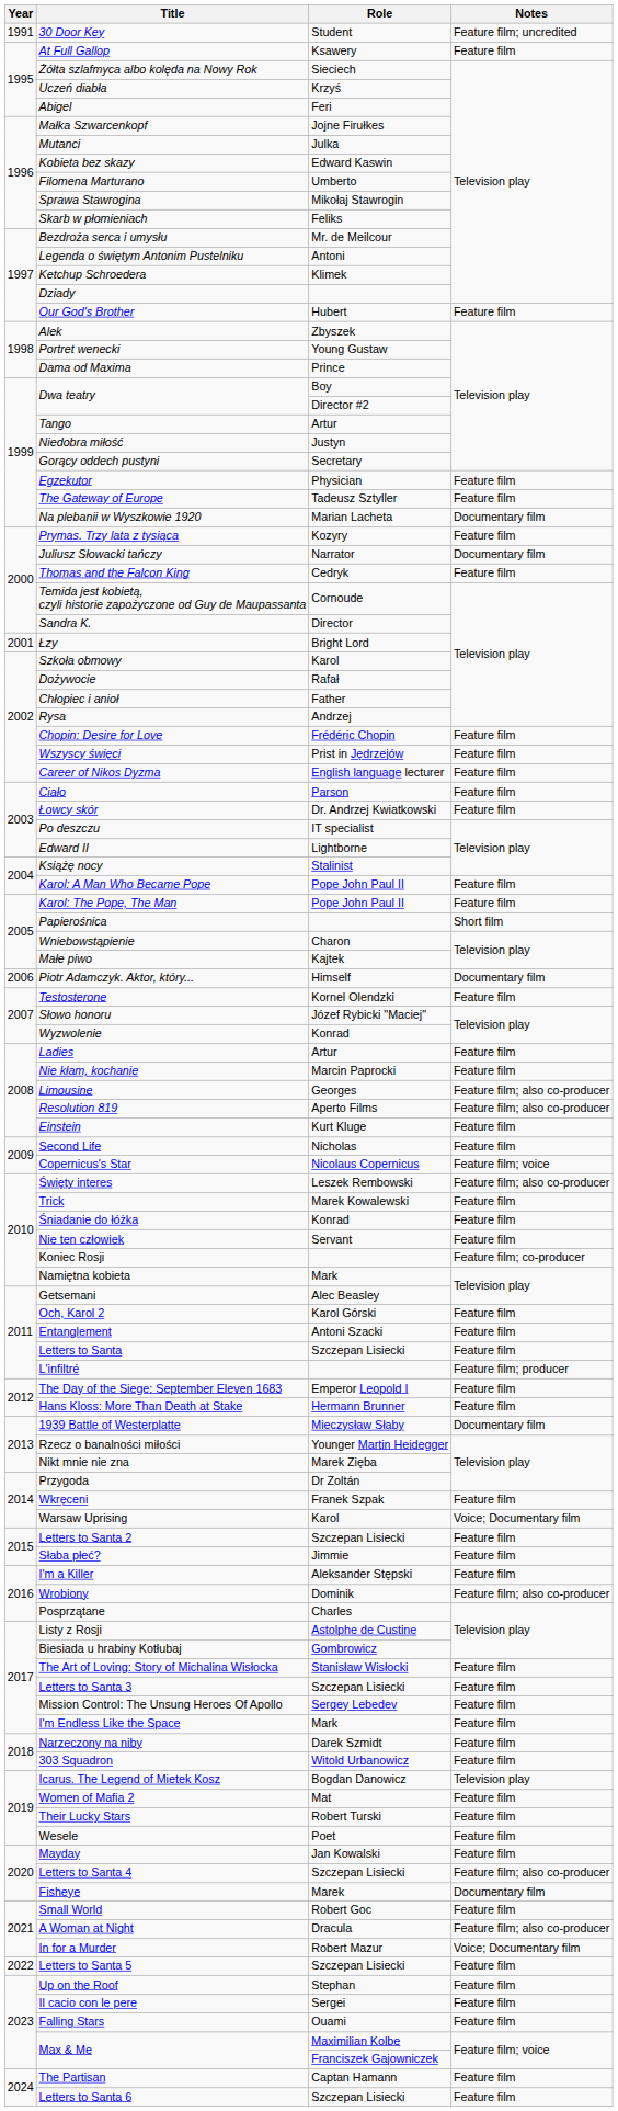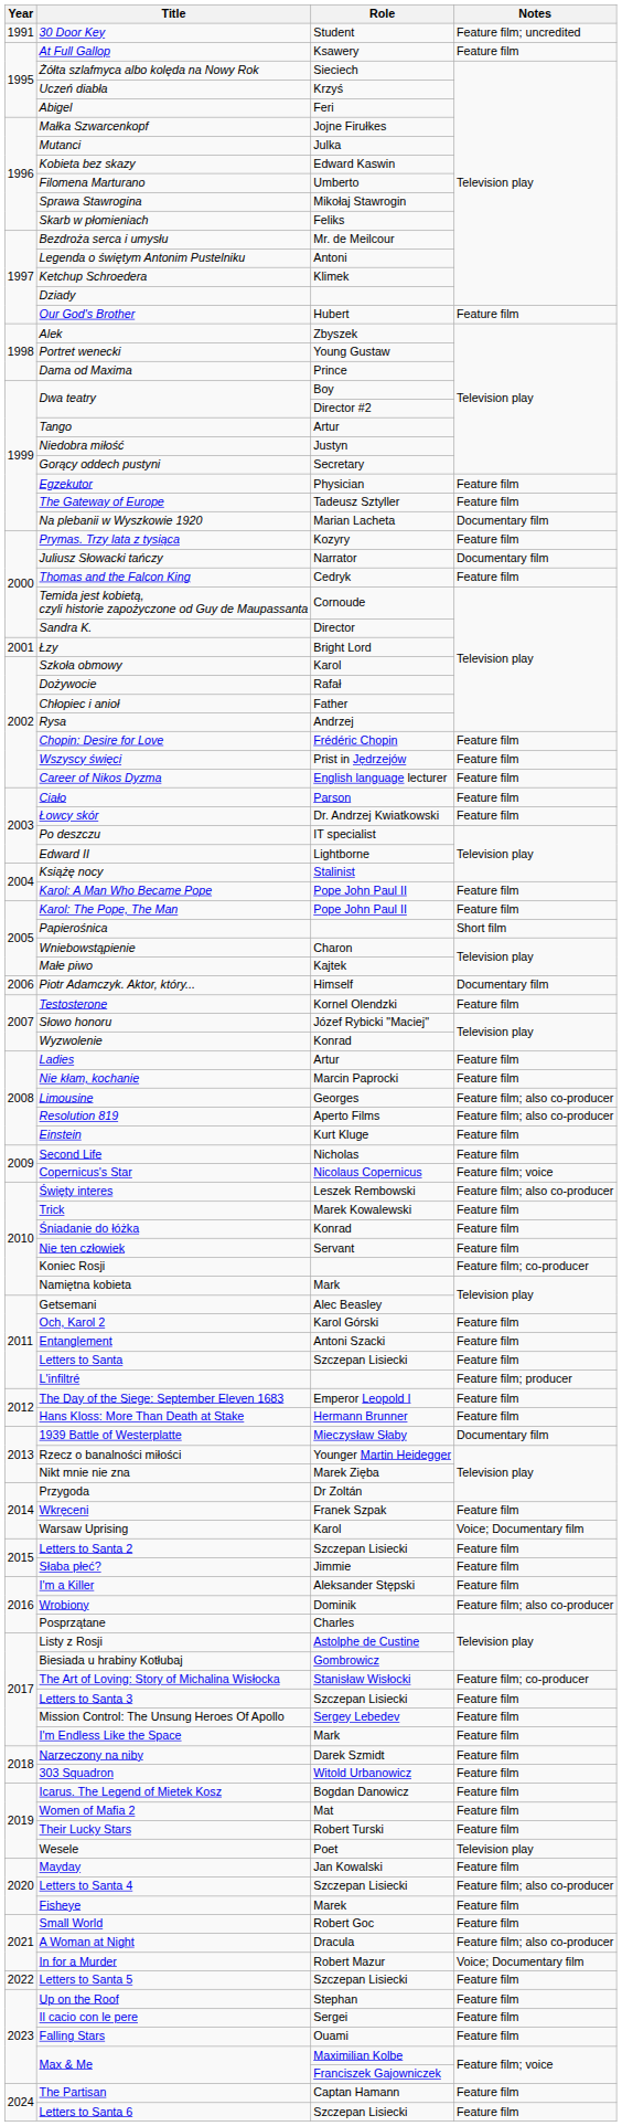The Art of Loving: Story of Michalina Wisłocka | Notes: Feature film -> Feature film; co-producer
Icarus. The Legend of Mietek Kosz | Notes: Television play -> Feature film
Wesele | Notes: Feature film -> Television play
Fisheye | Notes: Documentary film -> Feature film
